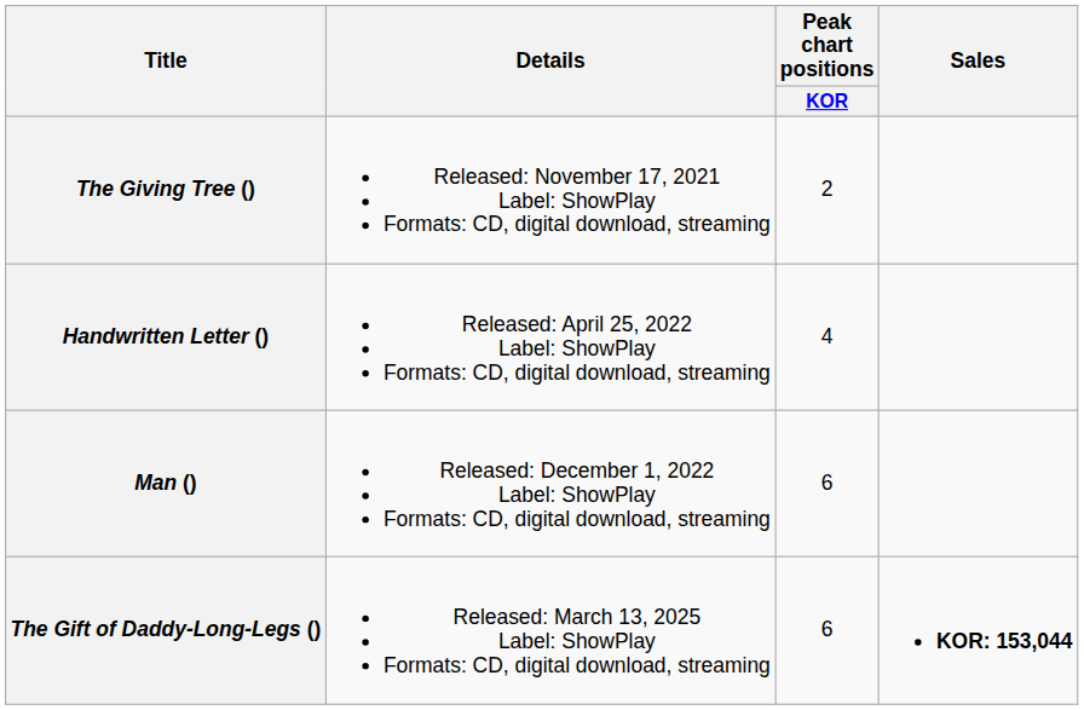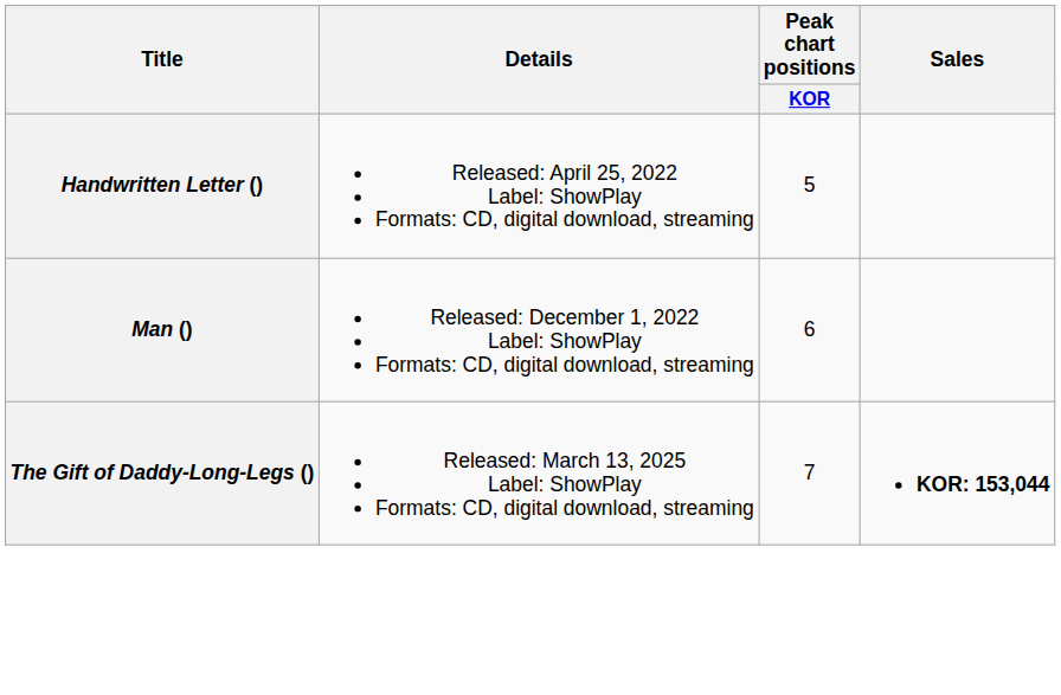- row: The Giving Tree () | Released: November 17, 2021 Label: ShowPlay Formats: CD, digital download, streaming | 2
Handwritten Letter () | Peak chart positions / KOR: 4 -> 5
The Gift of Daddy-Long-Legs () | Peak chart positions / KOR: 6 -> 7
